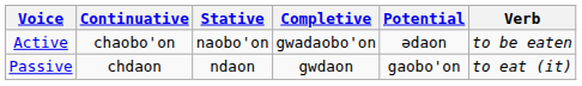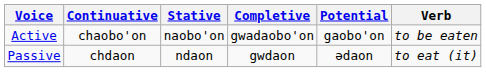Active | Potential: ədaon -> gaobo'on
Passive | Potential: gaobo'on -> ədaon
